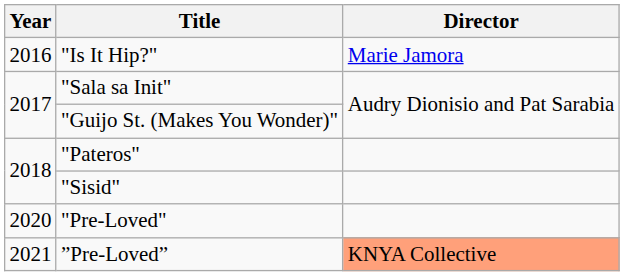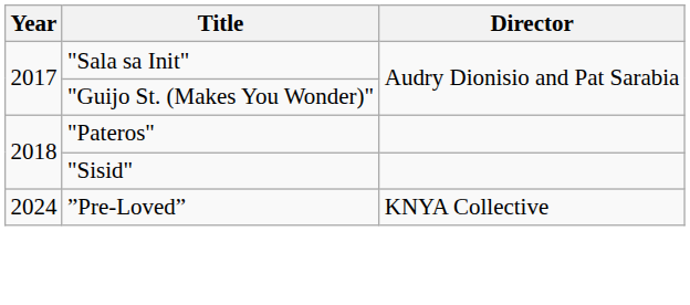- row: 2016 | "Is It Hip?" | Marie Jamora
- row: 2020 | "Pre-Loved"
”Pre-Loved” | Year: 2021 -> 2024
”Pre-Loved” | Director: lightsalmon background -> no background
